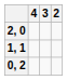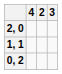columns swapped: 3 <-> 2
